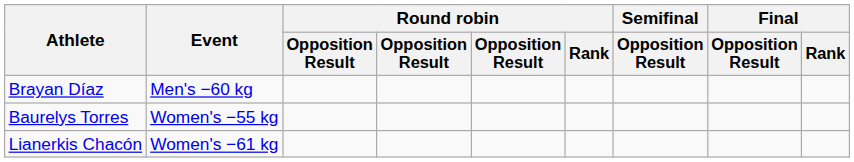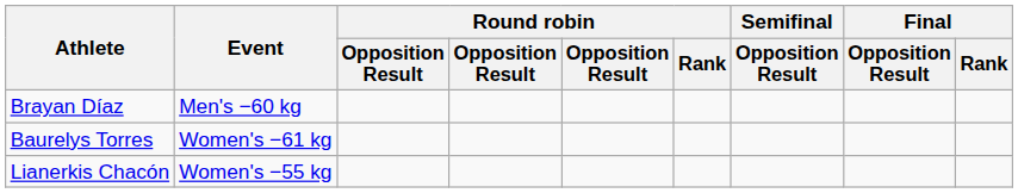Baurelys Torres | Event: Women's −55 kg -> Women's −61 kg
Lianerkis Chacón | Event: Women's −61 kg -> Women's −55 kg
